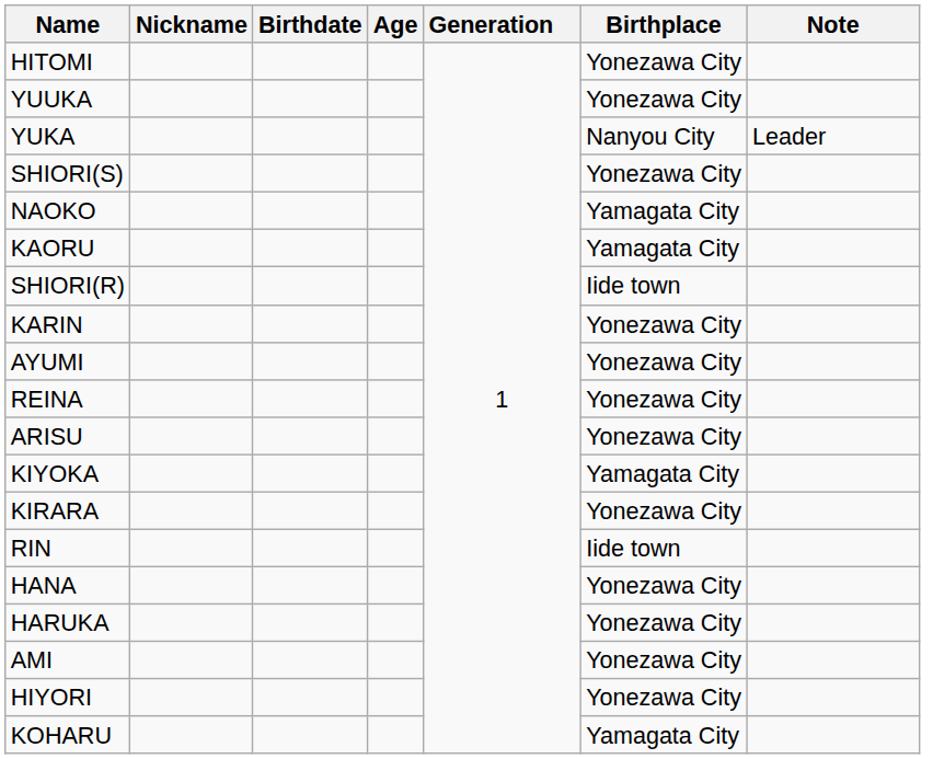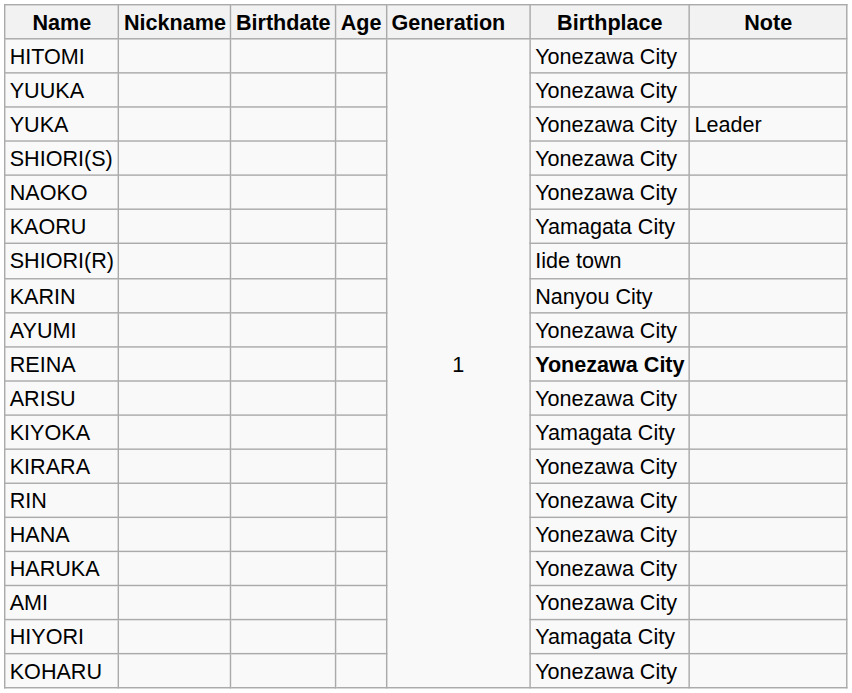YUKA | Birthplace: Nanyou City -> Yonezawa City
NAOKO | Birthplace: Yamagata City -> Yonezawa City
KARIN | Birthplace: Yonezawa City -> Nanyou City
REINA | Birthplace: normal -> bold
RIN | Birthplace: Iide town -> Yonezawa City
HIYORI | Birthplace: Yonezawa City -> Yamagata City
KOHARU | Birthplace: Yamagata City -> Yonezawa City
